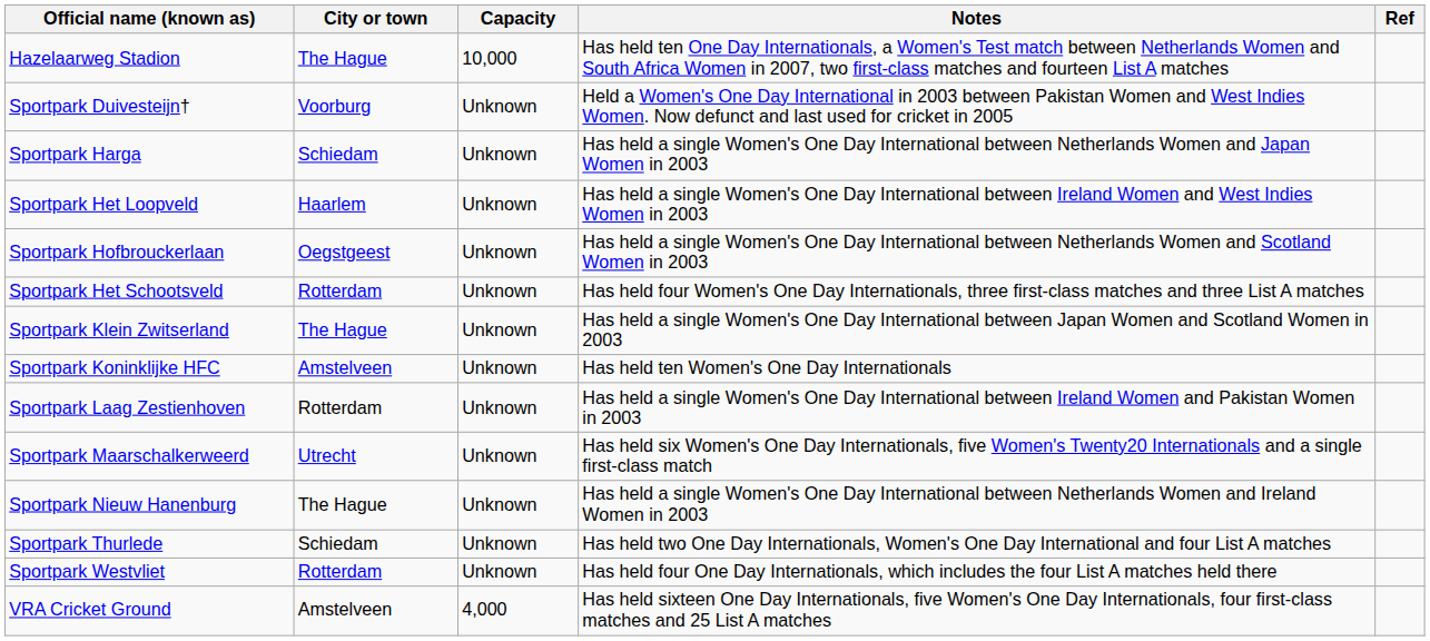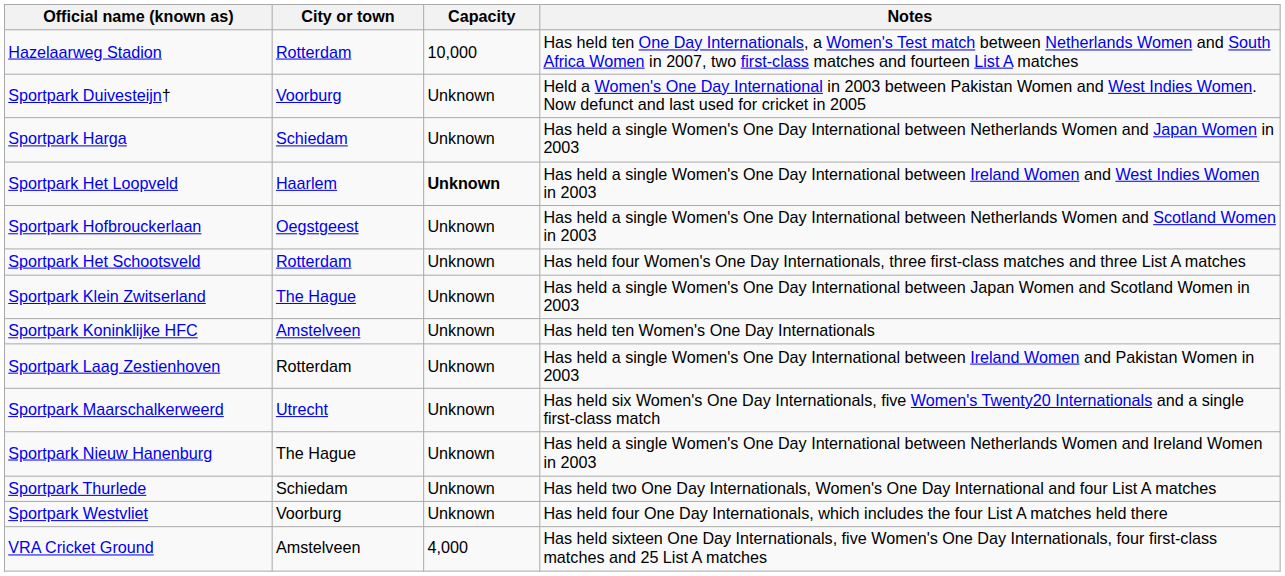- column: Ref
Hazelaarweg Stadion | City or town: The Hague -> Rotterdam
Sportpark Het Loopveld | Capacity: normal -> bold
Sportpark Westvliet | City or town: Rotterdam -> Voorburg
